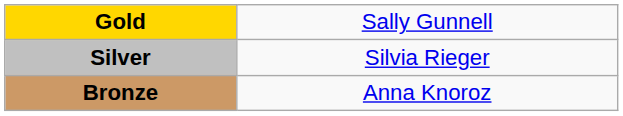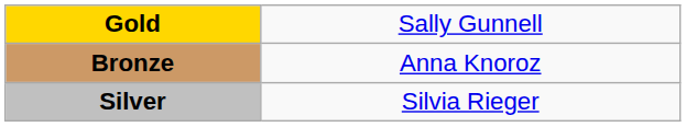rows swapped: Silver <-> Bronze
